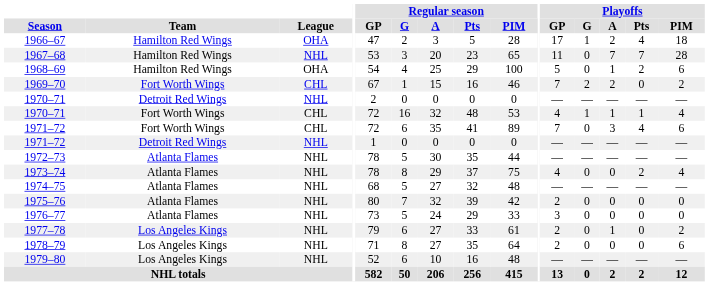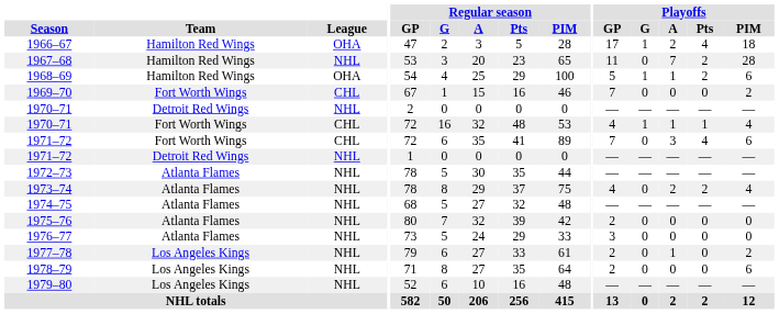1967–68 | Playoffs / Pts: 7 -> 2
1968–69 | Playoffs / G: 0 -> 1
1969–70 | Playoffs / G: 2 -> 0
1969–70 | Playoffs / A: 2 -> 0
1973–74 | Playoffs / A: 0 -> 2
